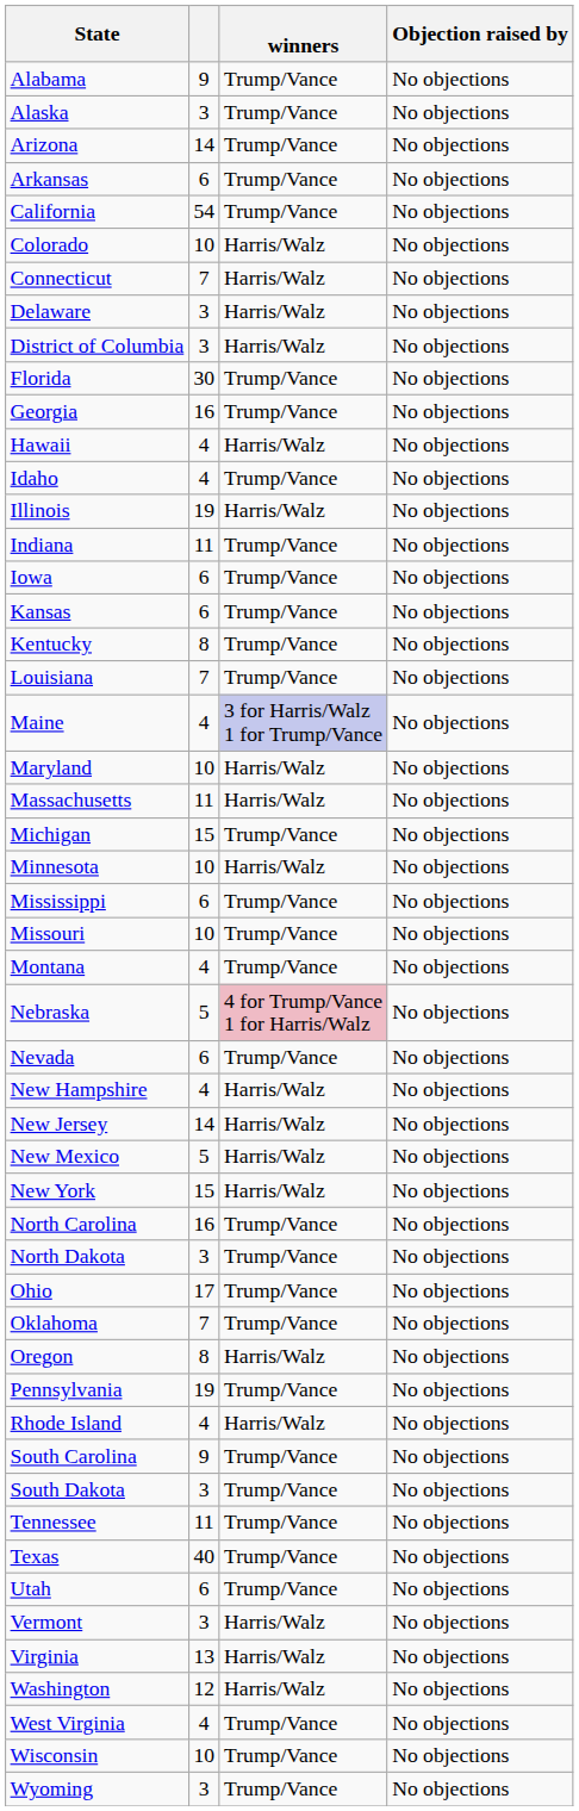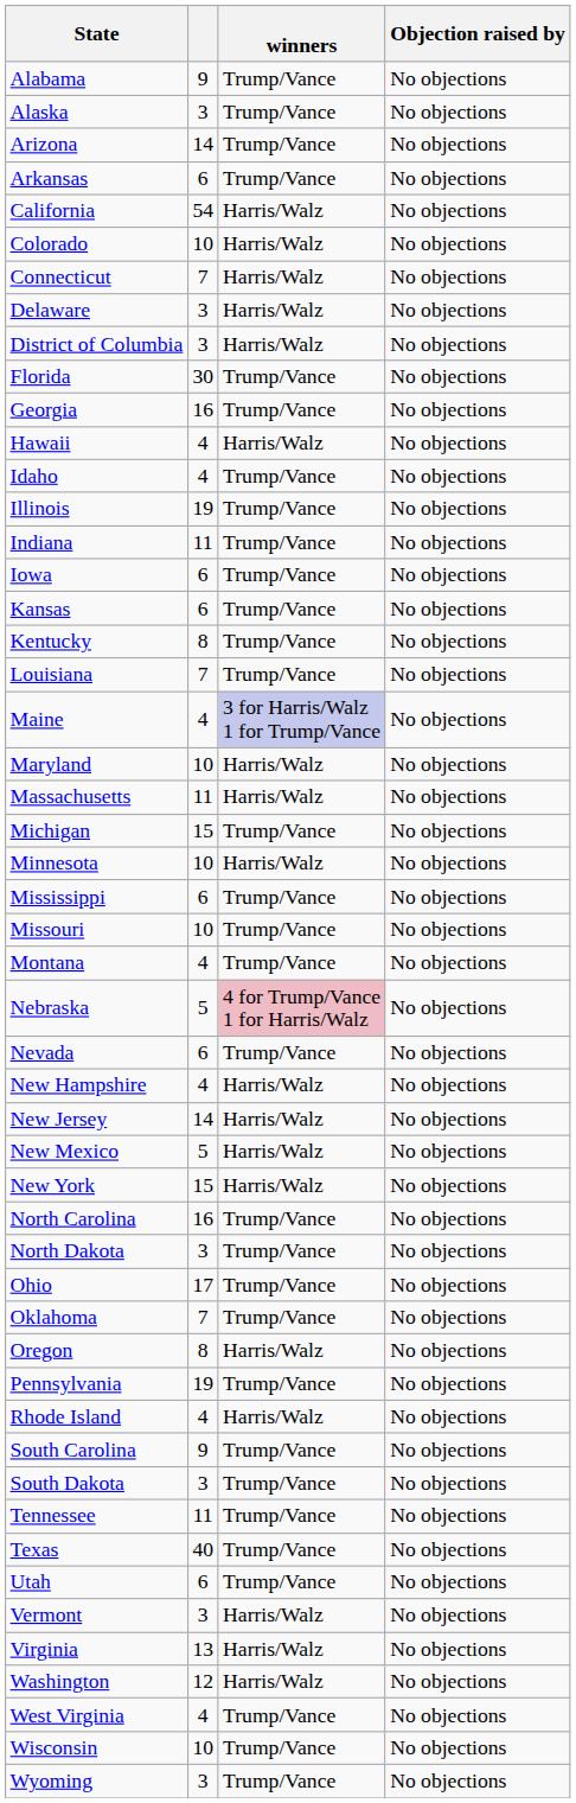California | winners: Trump/Vance -> Harris/Walz
Illinois | winners: Harris/Walz -> Trump/Vance
